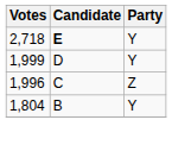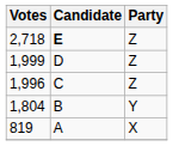2,718 | Party: Y -> Z
1,999 | Party: Y -> Z
+ row: 819 | A | X
